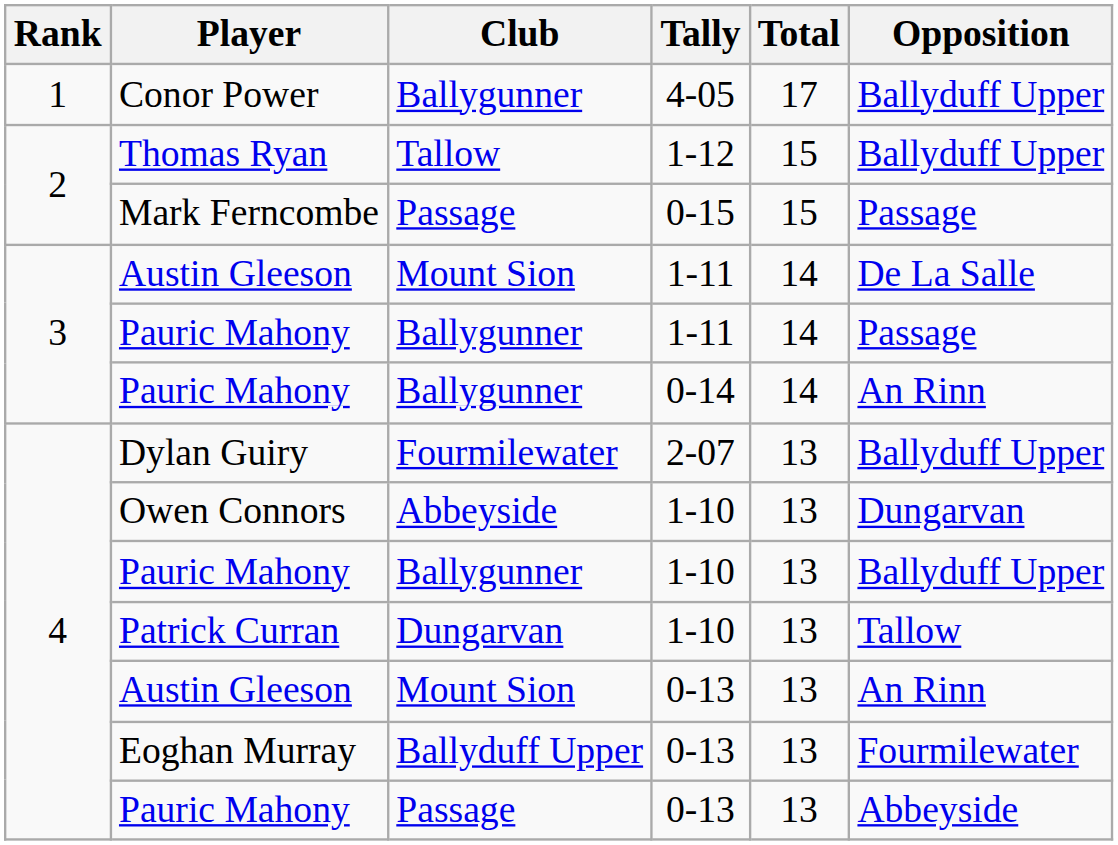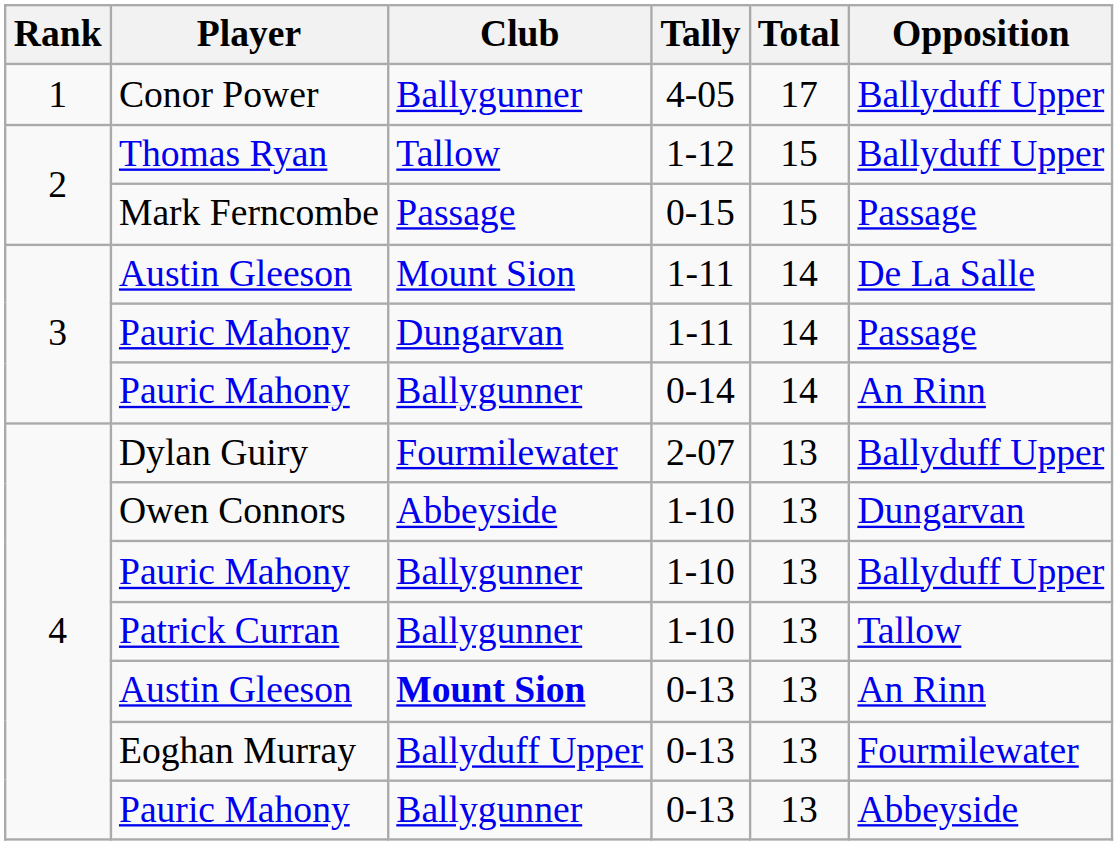Pauric Mahony / 1-11 | Club: Ballygunner -> Dungarvan
Patrick Curran | Club: Dungarvan -> Ballygunner
Austin Gleeson / 0-13 | Club: normal -> bold
Pauric Mahony / 0-13 | Club: Passage -> Ballygunner
